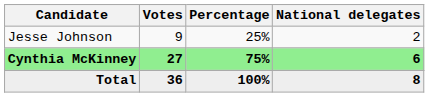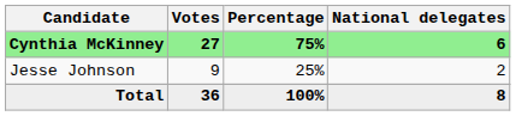rows swapped: Cynthia McKinney <-> Jesse Johnson
